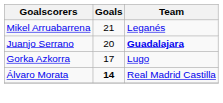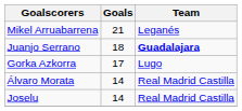Juanjo Serrano | Goals: 20 -> 18
Álvaro Morata | Goals: bold -> normal
+ row: Joselu | 14 | Real Madrid Castilla
